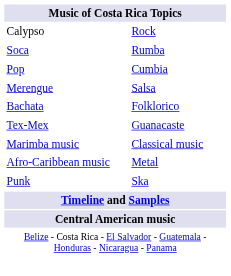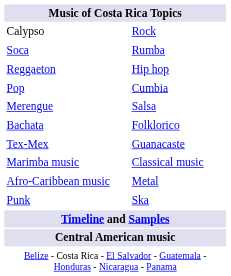+ row: Reggaeton | Hip hop
